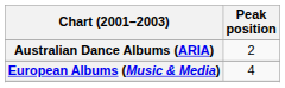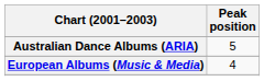Australian Dance Albums (ARIA) | Peak position: 2 -> 5
